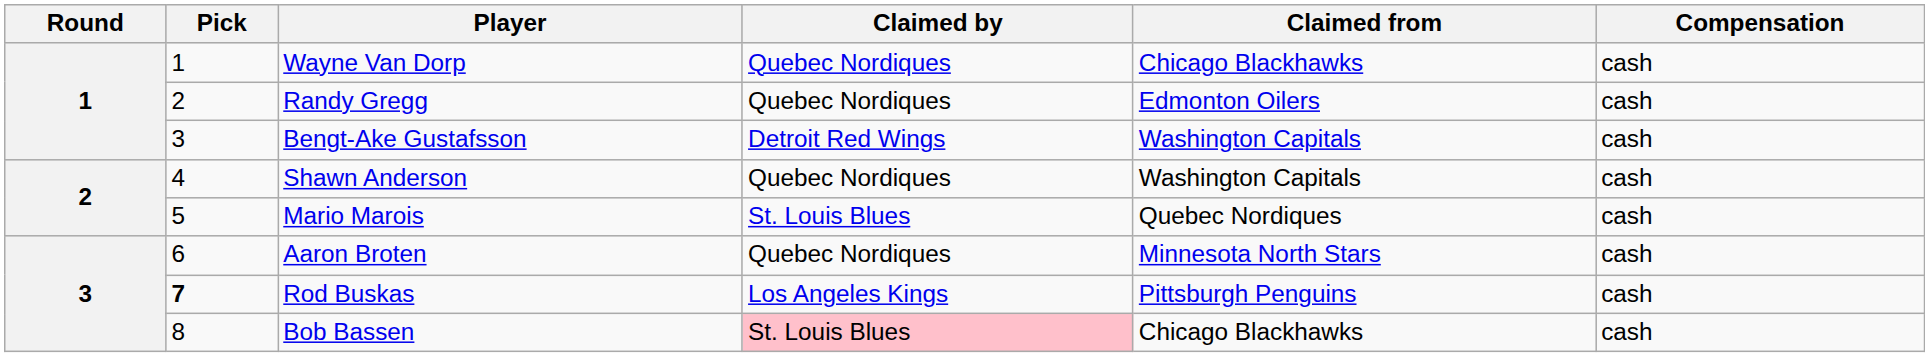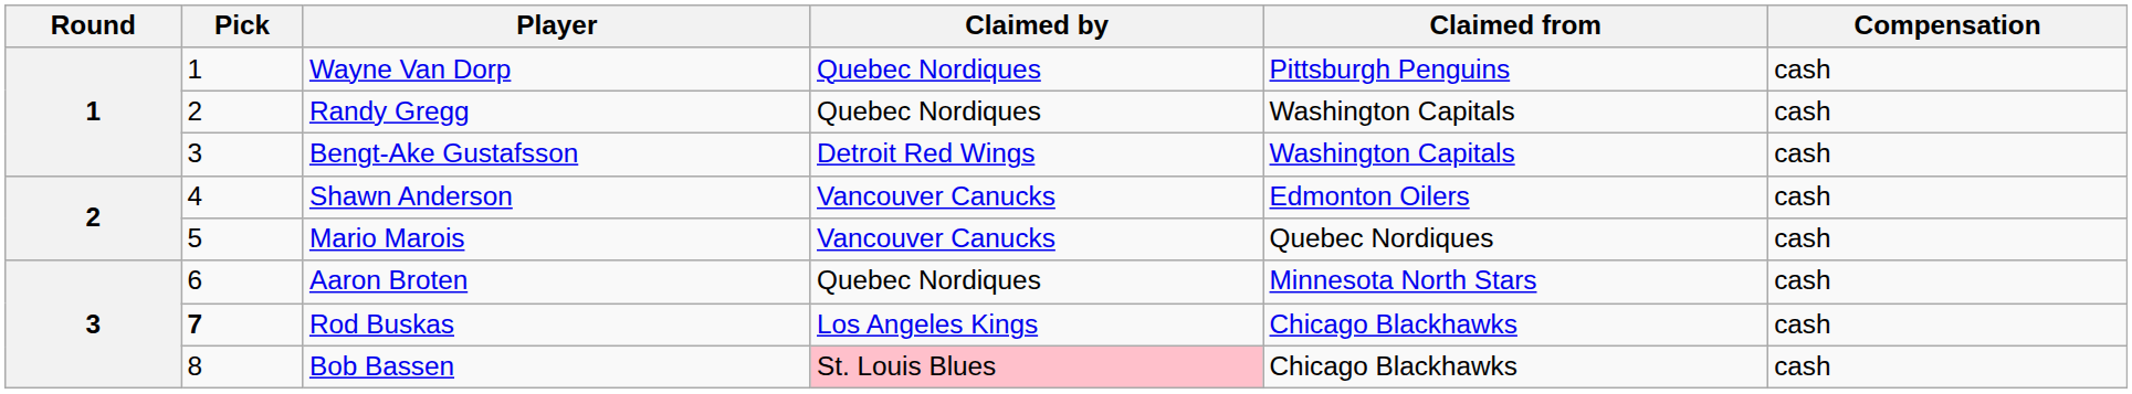Wayne Van Dorp | Claimed from: Chicago Blackhawks -> Pittsburgh Penguins
Randy Gregg | Claimed from: Edmonton Oilers -> Washington Capitals
Shawn Anderson | Claimed by: Quebec Nordiques -> Vancouver Canucks
Shawn Anderson | Claimed from: Washington Capitals -> Edmonton Oilers
Mario Marois | Claimed by: St. Louis Blues -> Vancouver Canucks
Rod Buskas | Claimed from: Pittsburgh Penguins -> Chicago Blackhawks
